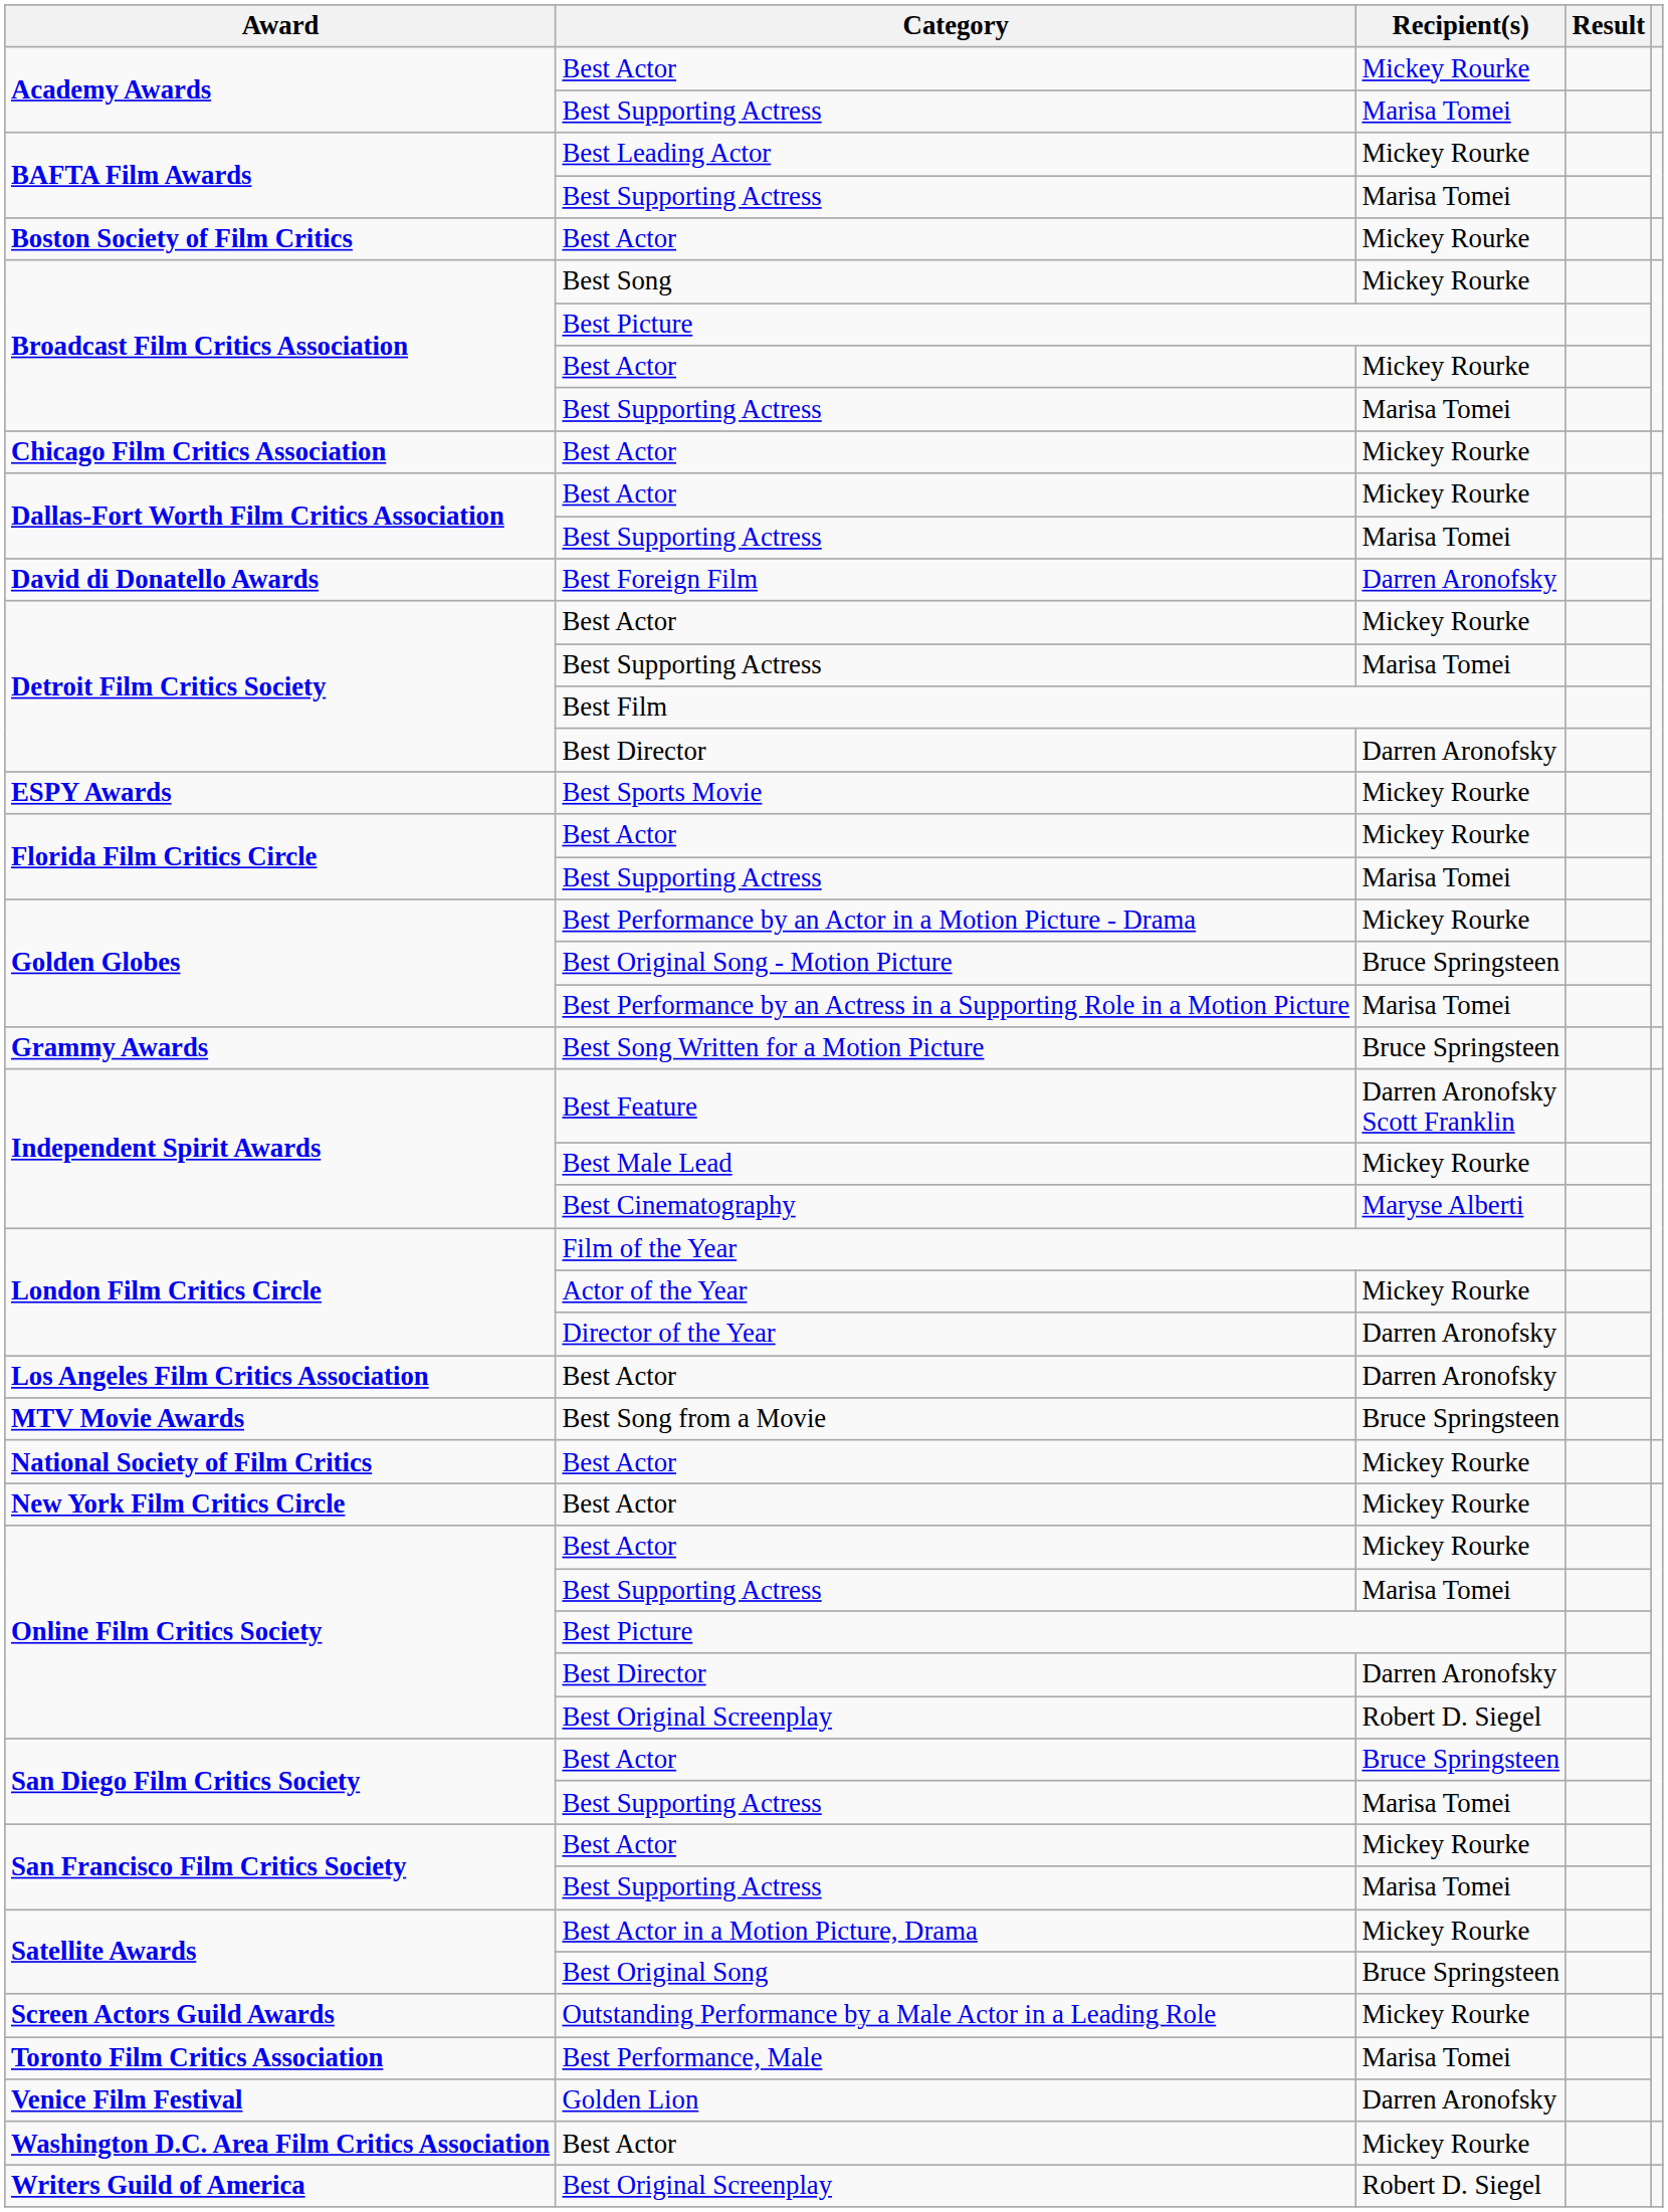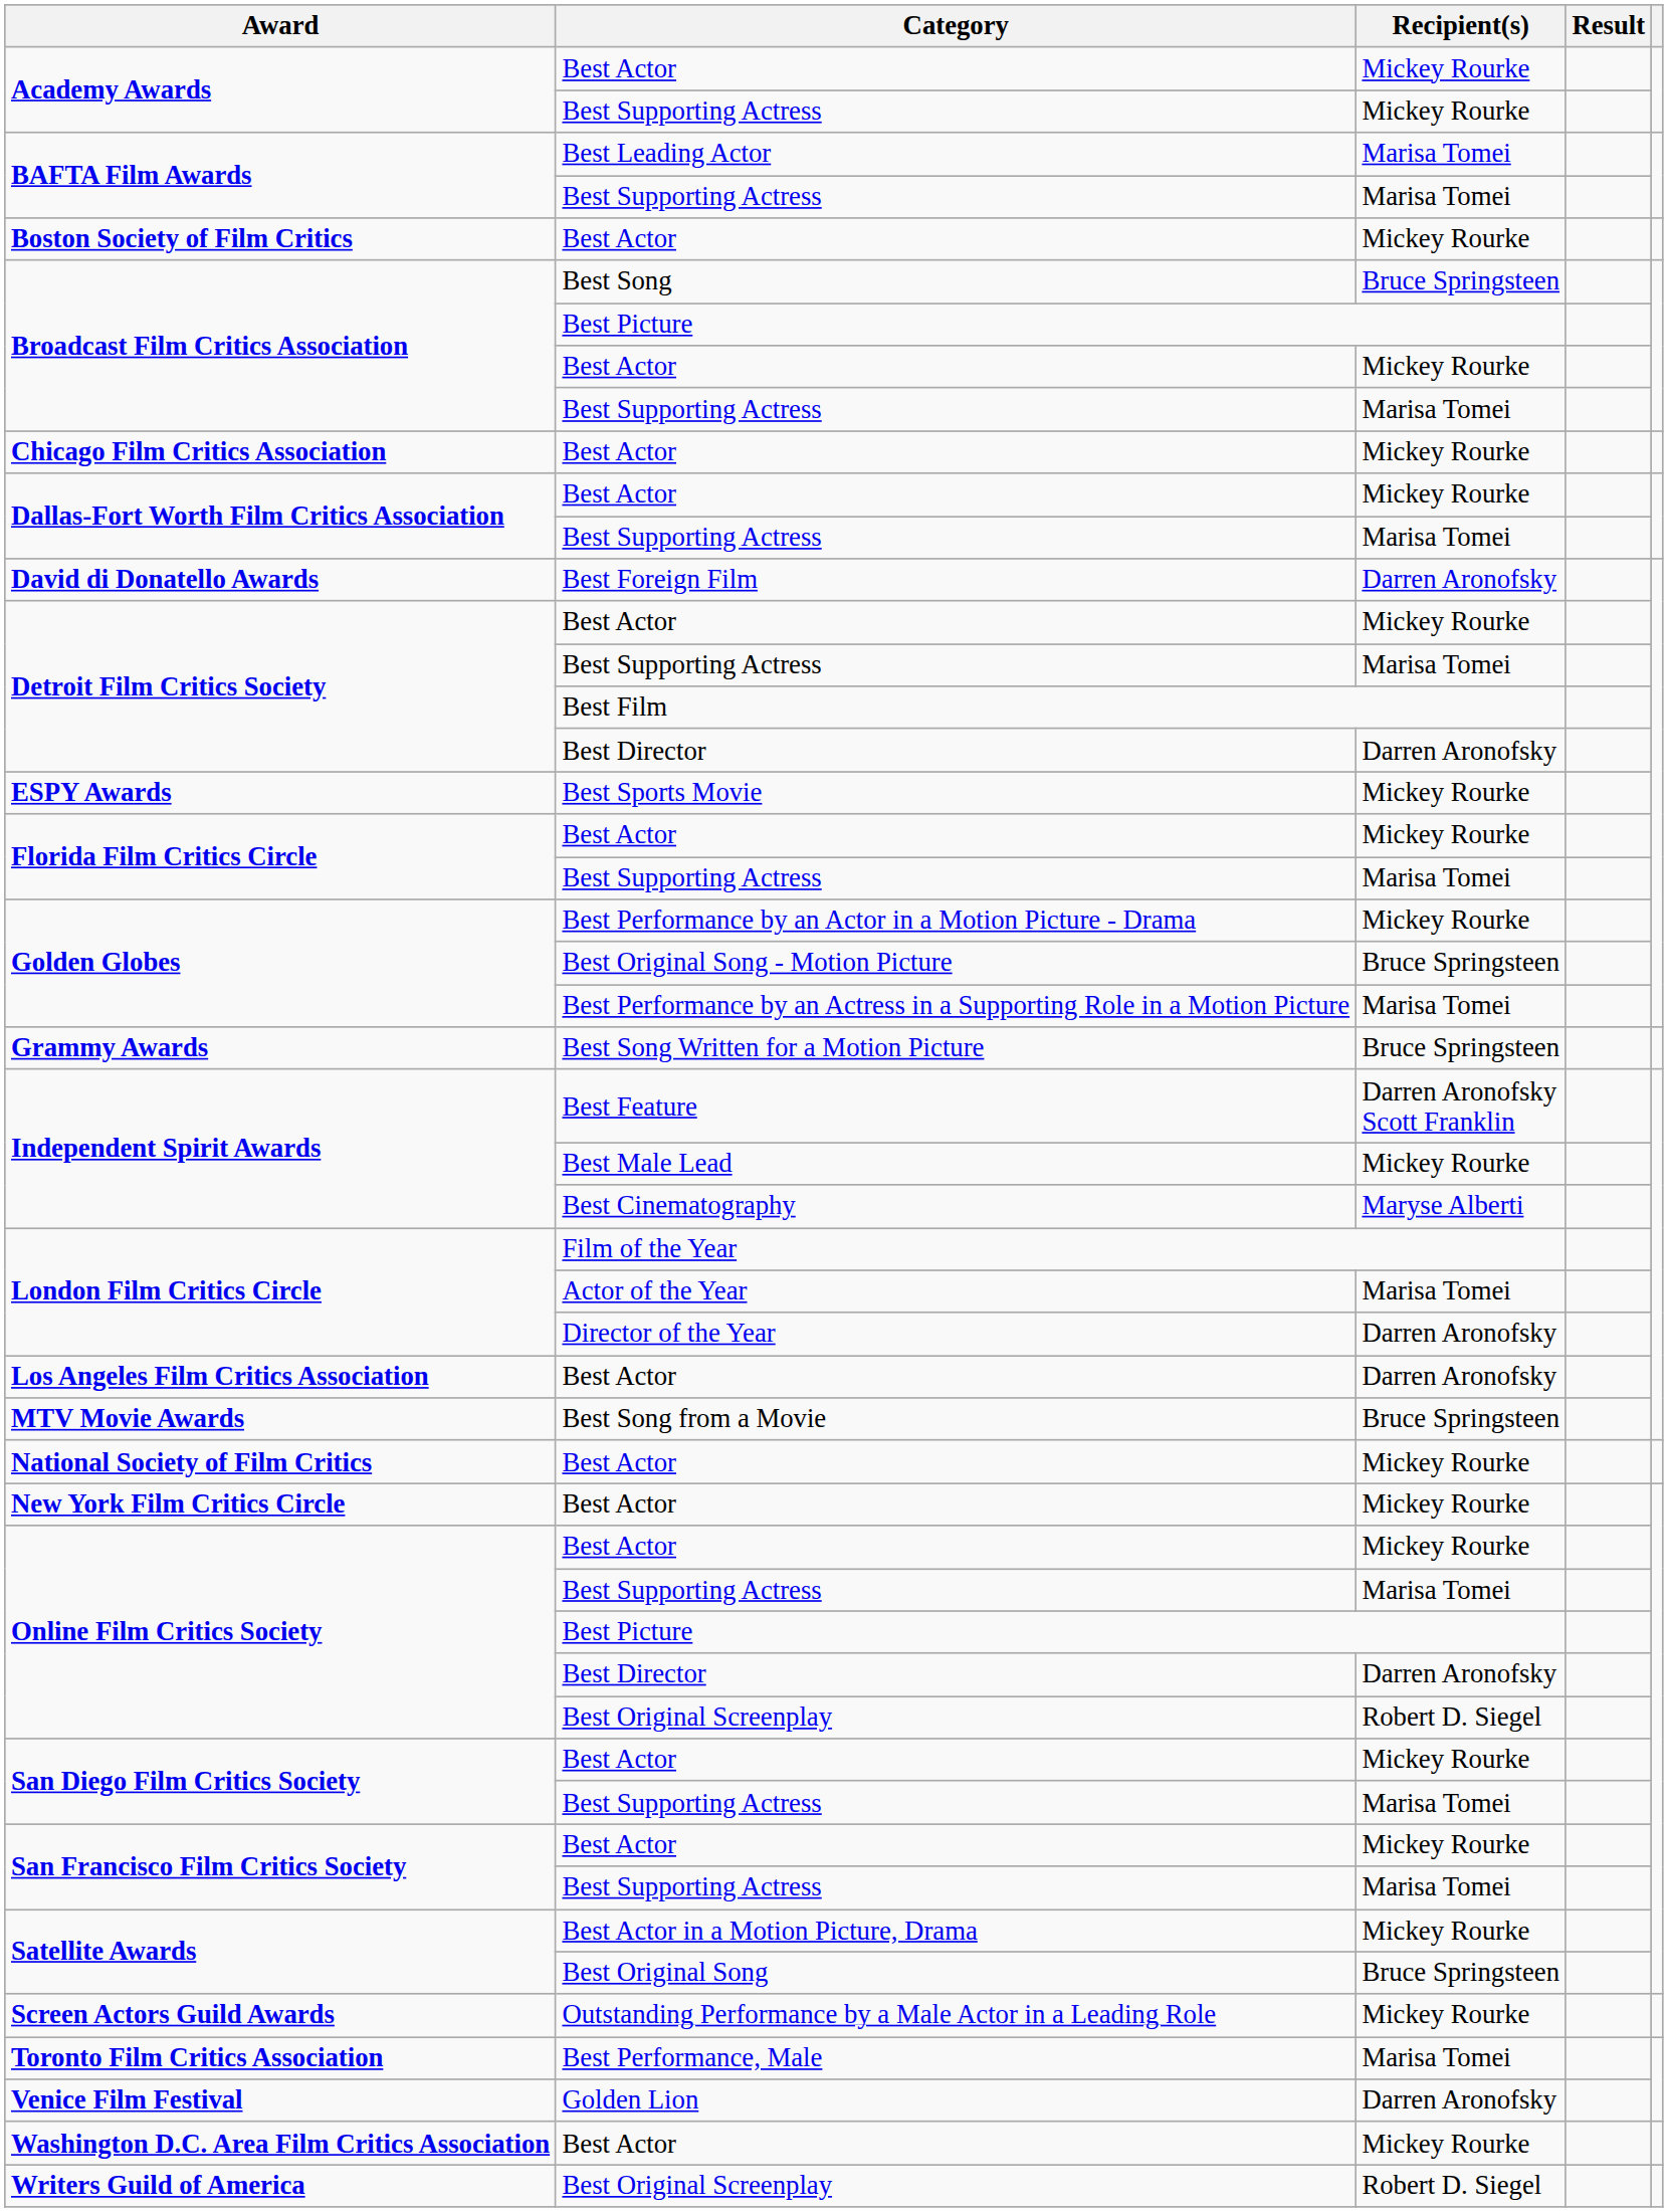Academy Awards / Best Supporting Actress | Recipient(s): Marisa Tomei -> Mickey Rourke
BAFTA Film Awards / Best Leading Actor | Recipient(s): Mickey Rourke -> Marisa Tomei
Broadcast Film Critics Association / Best Song | Recipient(s): Mickey Rourke -> Bruce Springsteen
London Film Critics Circle / Actor of the Year | Recipient(s): Mickey Rourke -> Marisa Tomei
San Diego Film Critics Society / Best Actor | Recipient(s): Bruce Springsteen -> Mickey Rourke
